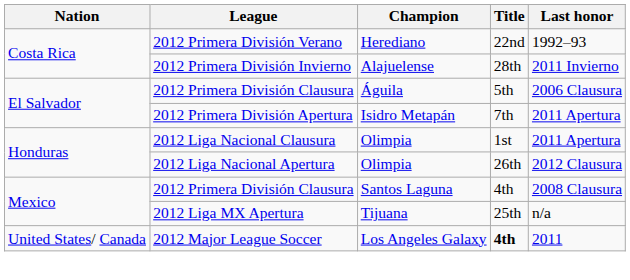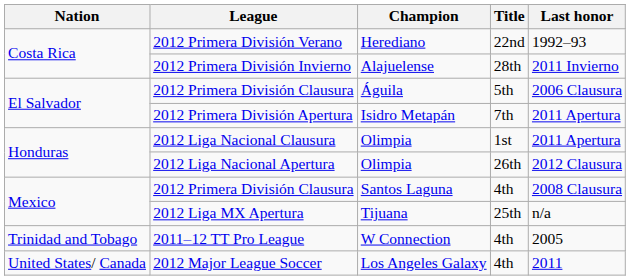+ row: Trinidad and Tobago | 2011–12 TT Pro League | W Connection | 4th | 2005
2012 Major League Soccer | Title: bold -> normal
